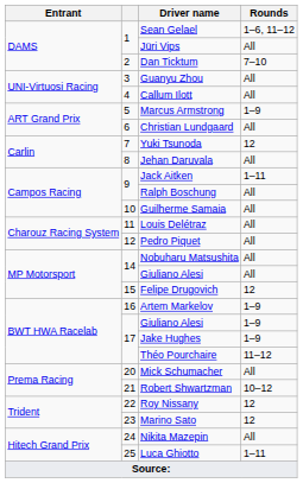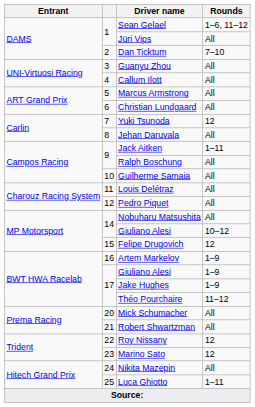Marcus Armstrong | Rounds: 1–9 -> All
14 / Giuliano Alesi | Rounds: All -> 10–12
Robert Shwartzman | Rounds: 10–12 -> All
